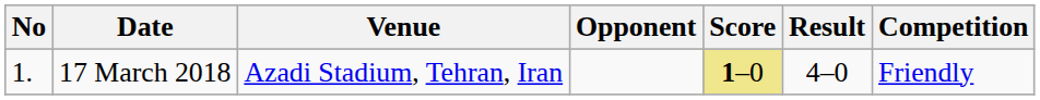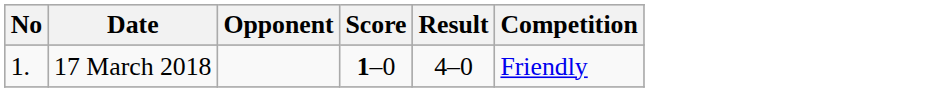- column: Venue | Azadi Stadium, Tehran, Iran
17 March 2018 | Score: khaki background -> no background
